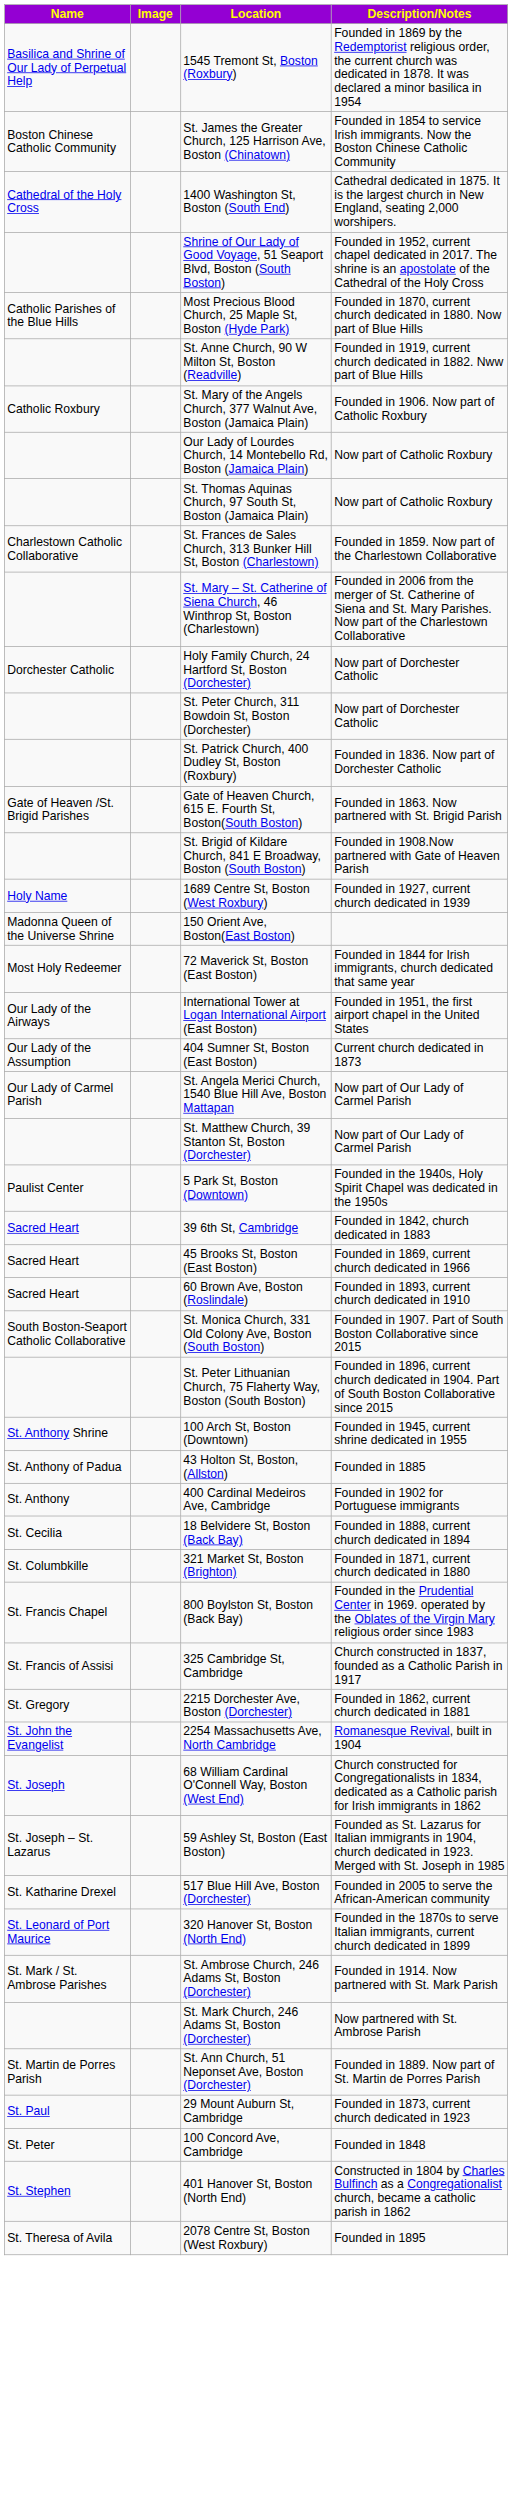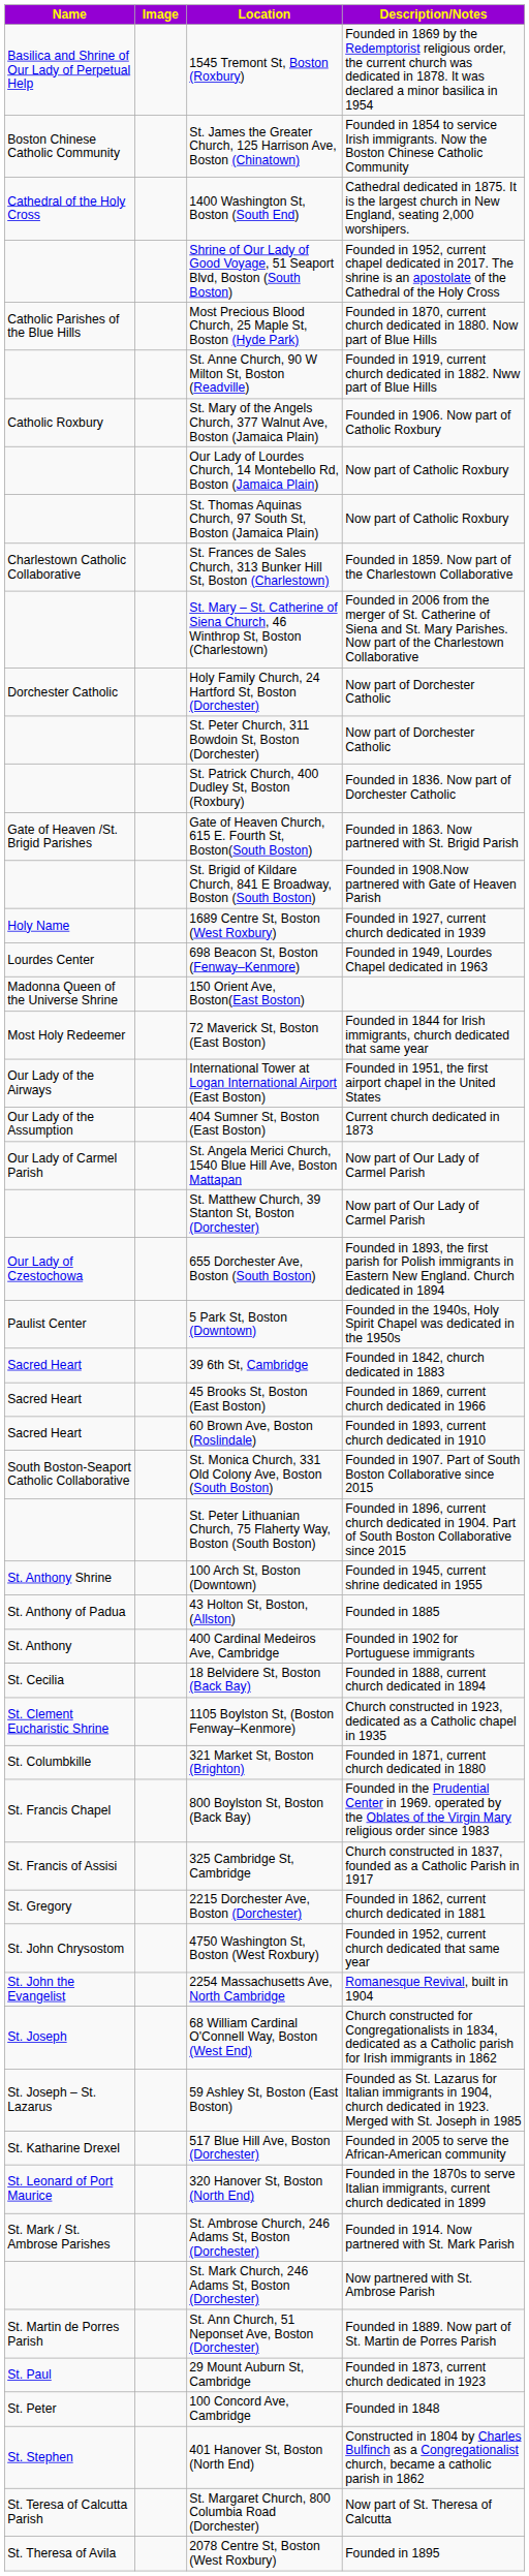+ row: Lourdes Center | 698 Beacon St, Boston (Fenway–Kenmore) | Founded in 1949, Lourdes Chapel dedicated in 1963
+ row: Our Lady of Czestochowa | 655 Dorchester Ave, Boston (South Boston) | Founded in 1893, the first parish for Polish immigrants in Eastern New England. Church dedicated in 1894
+ row: St. Clement Eucharistic Shrine | 1105 Boylston St, (Boston Fenway–Kenmore) | Church constructed in 1923, dedicated as a Catholic chapel in 1935
+ row: St. John Chrysostom | 4750 Washington St, Boston (West Roxbury) | Founded in 1952, current church dedicated that same year
+ row: St. Teresa of Calcutta Parish | St. Margaret Church, 800 Columbia Road (Dorchester) | Now part of St. Theresa of Calcutta
